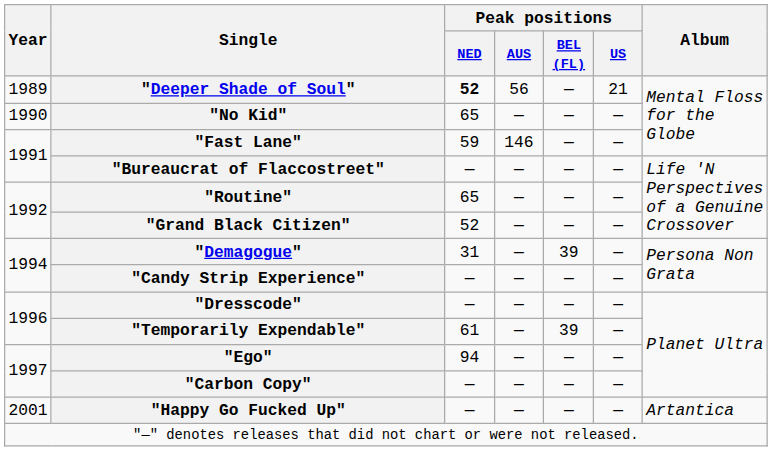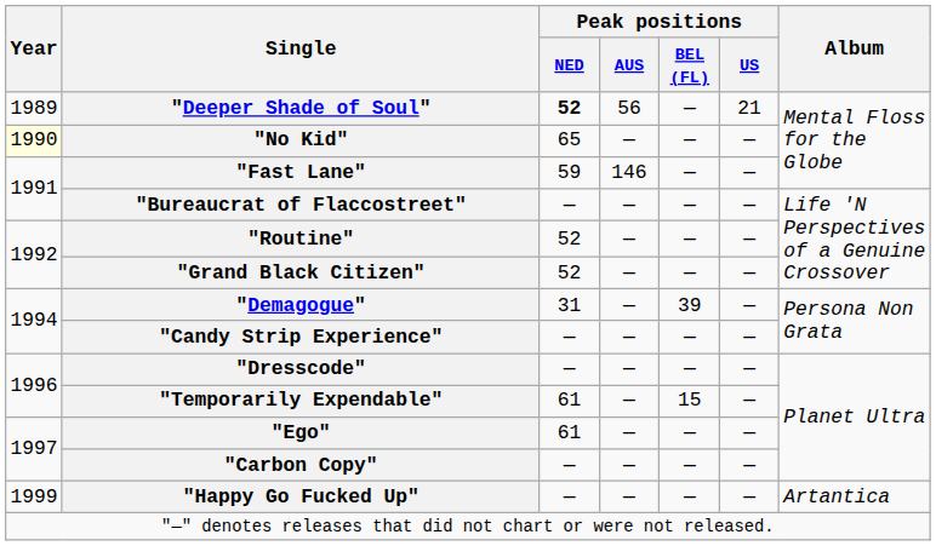"No Kid" | Year: no background -> lightyellow background
"Routine" | Peak positions / NED: 65 -> 52
"Temporarily Expendable" | Peak positions / BEL (FL): 39 -> 15
"Ego" | Peak positions / NED: 94 -> 61
"Happy Go Fucked Up" | Year: 2001 -> 1999
